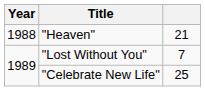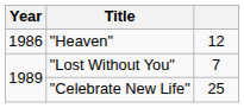"Heaven" | Year: 1988 -> 1986
"Heaven" | column 3: 21 -> 12
